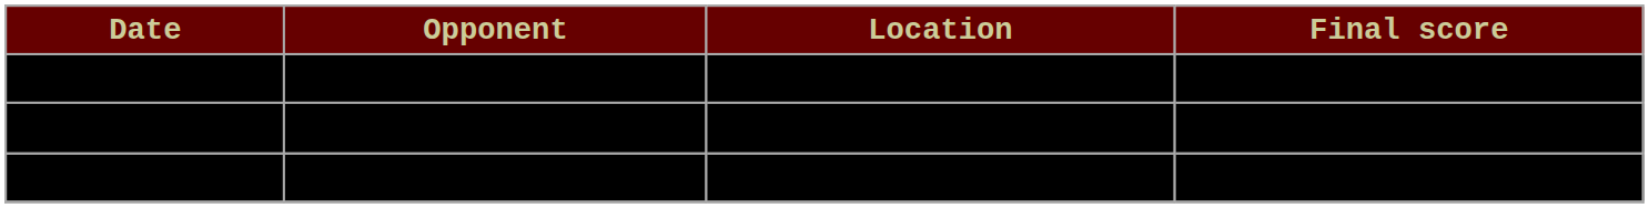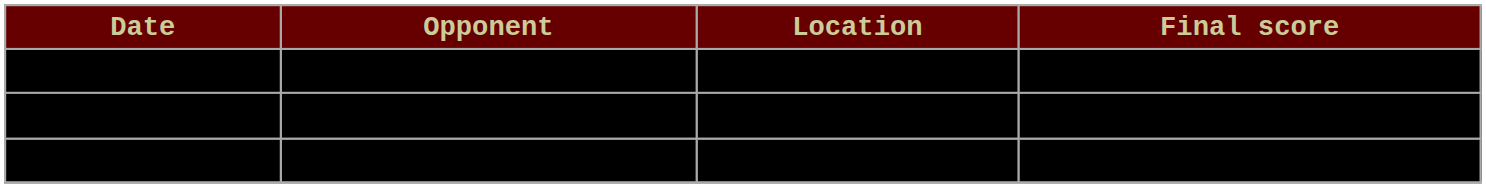February 28 | Location: Chestnut Hill, Mass -> Hyannis, Mass
March 8 | Opponent: normal -> bold
March 9 | Location: Chestnut Hill, Mass -> Hyannis, Mass
